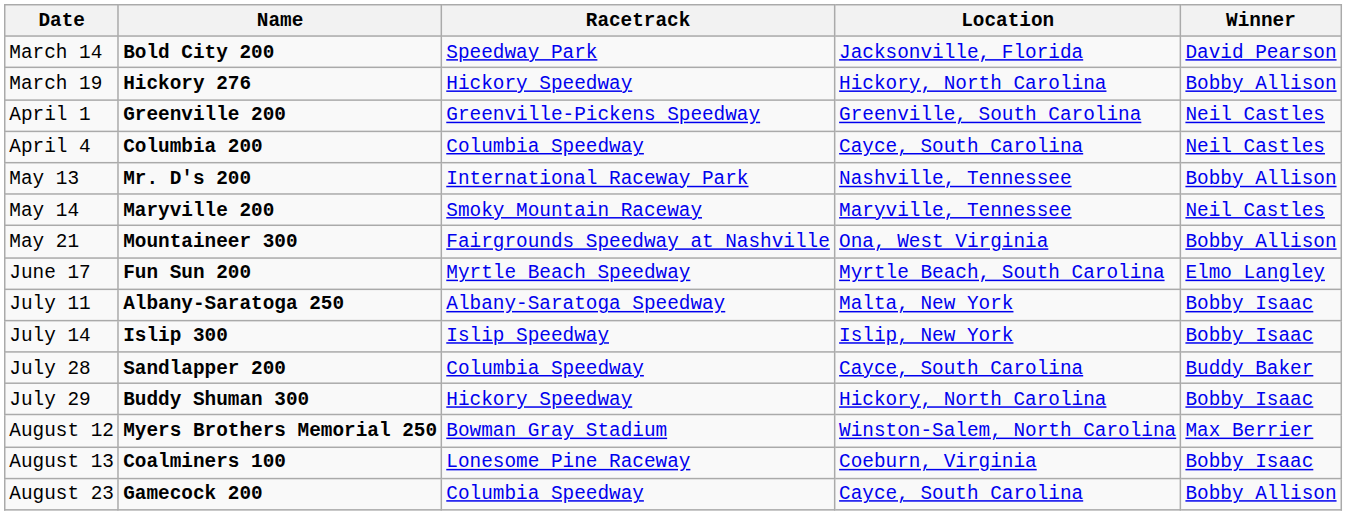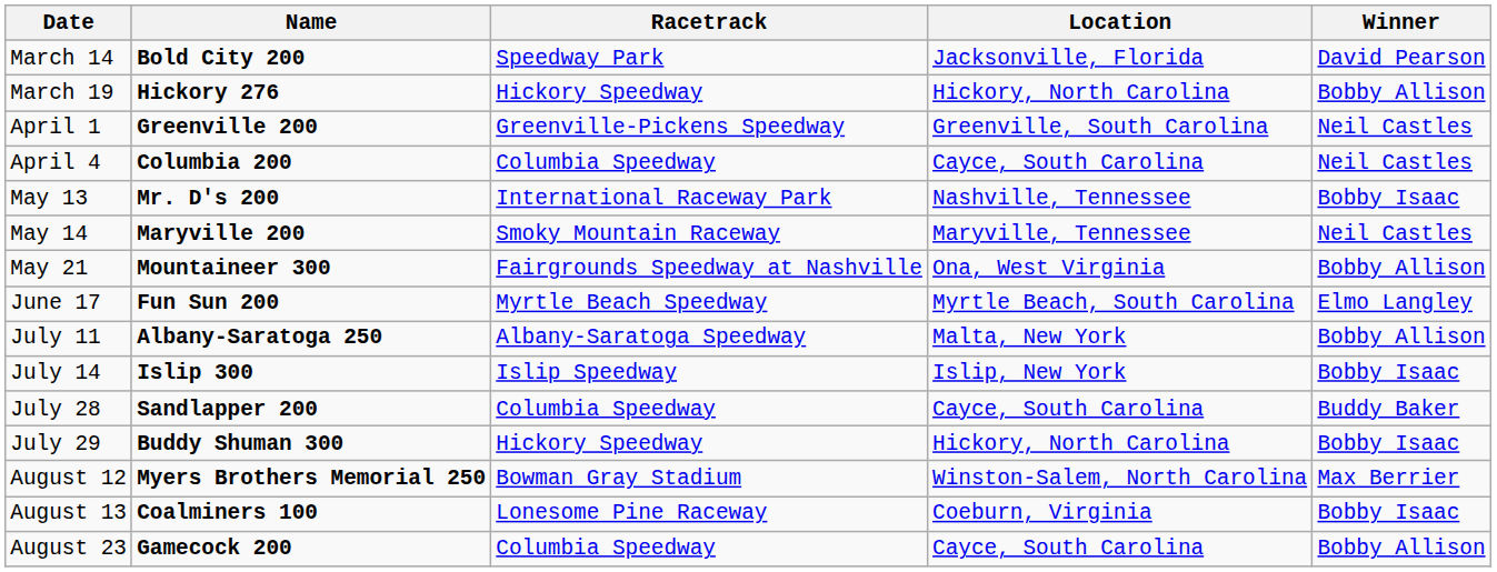May 13 | Winner: Bobby Allison -> Bobby Isaac
July 11 | Winner: Bobby Isaac -> Bobby Allison
